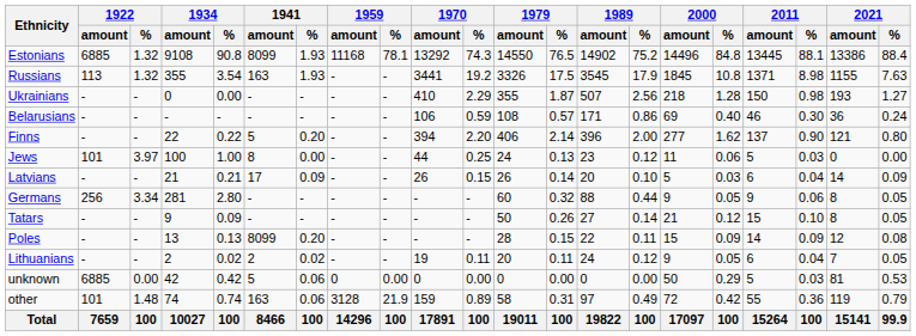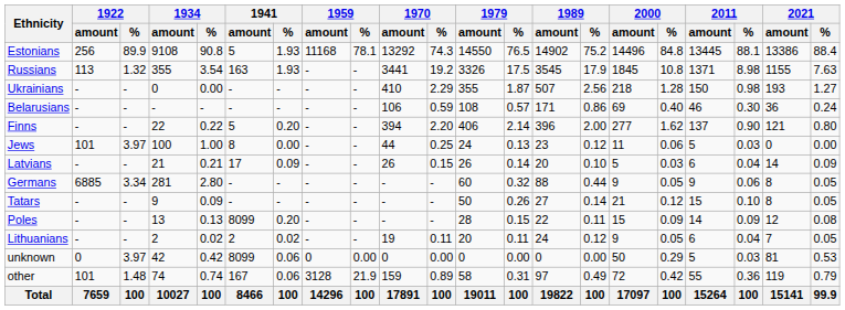Estonians | 1922 / amount: 6885 -> 256
Estonians | 1922 / %: 1.32 -> 89.9
Estonians | 1941 / amount: 8099 -> 5
Germans | 1922 / amount: 256 -> 6885
unknown | 1922 / amount: 6885 -> 0
unknown | 1922 / %: 0.00 -> 3.97
unknown | 1941 / amount: 5 -> 8099
other | 1941 / amount: 163 -> 167
